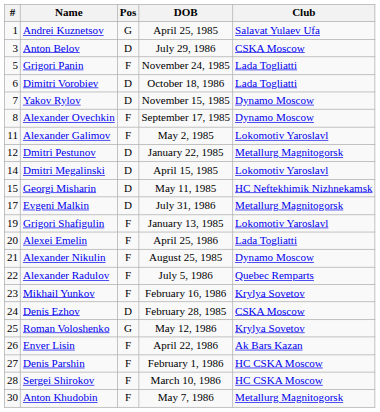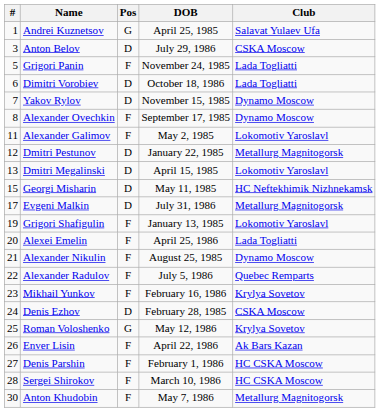Dmitri Megalinski | #: 14 -> 13
